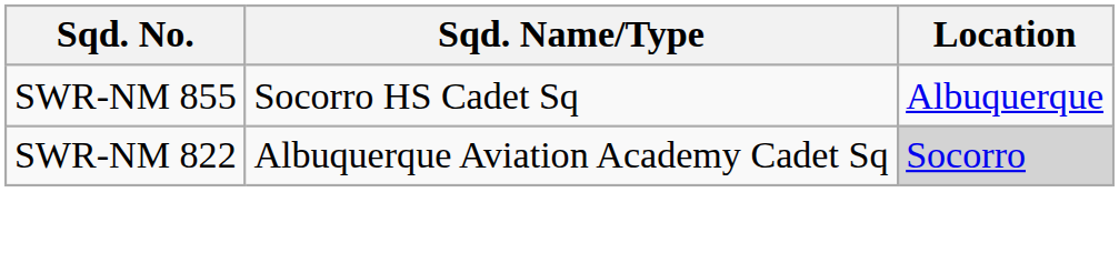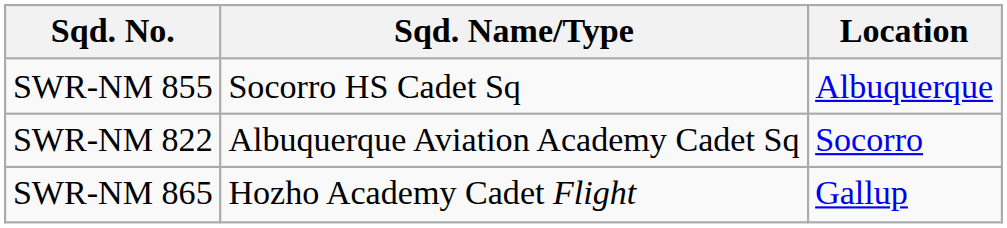SWR-NM 822 | Location: lightgrey background -> no background
+ row: SWR-NM 865 | Hozho Academy Cadet Flight | Gallup
